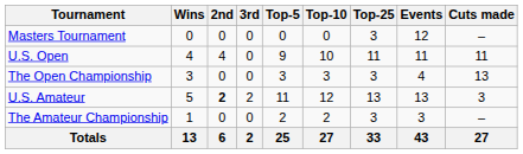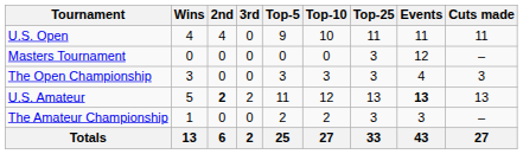rows swapped: Masters Tournament <-> U.S. Open
The Open Championship | Cuts made: 13 -> 3
U.S. Amateur | Events: normal -> bold
U.S. Amateur | Cuts made: 3 -> 13
